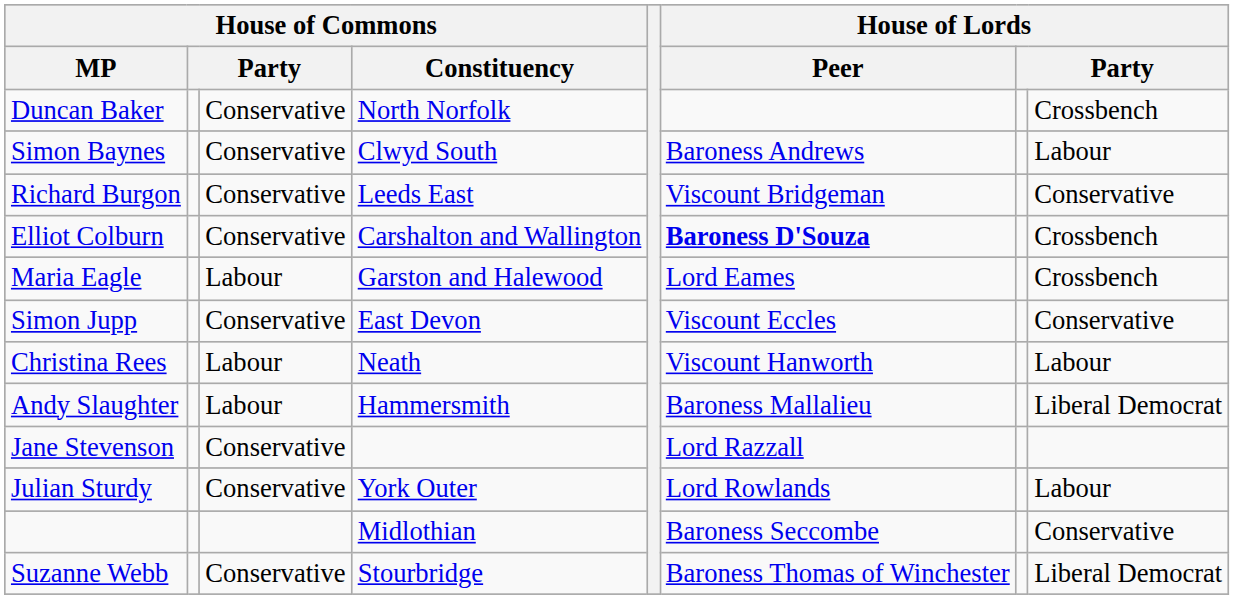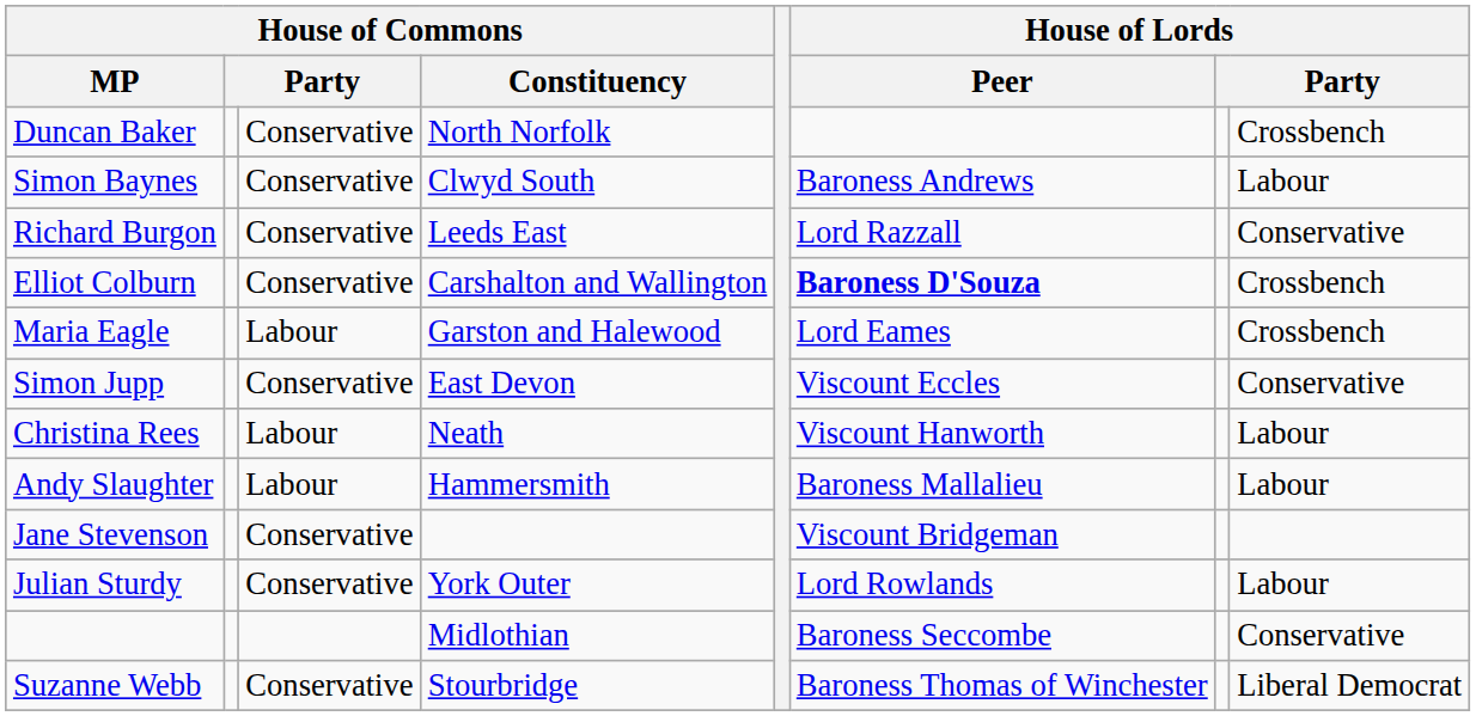Richard Burgon | House of Lords / Peer: Viscount Bridgeman -> Lord Razzall
Andy Slaughter | column 8: Liberal Democrat -> Labour
Jane Stevenson | House of Lords / Peer: Lord Razzall -> Viscount Bridgeman
